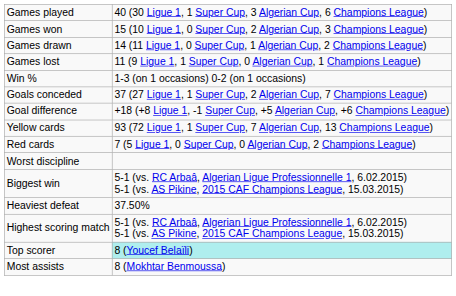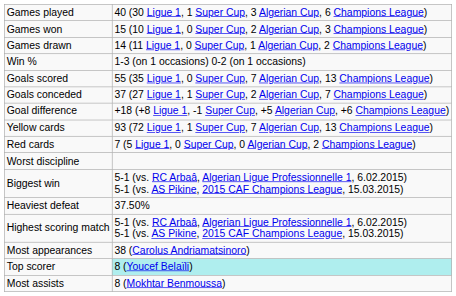- row: Games lost | 11 (9 Ligue 1, 1 Super Cup, 0 Algerian Cup, 1 Champions League)
+ row: Goals scored | 55 (35 Ligue 1, 0 Super Cup, 7 Algerian Cup, 13 Champions League)
+ row: Most appearances | 38 (Carolus Andriamatsinoro)
